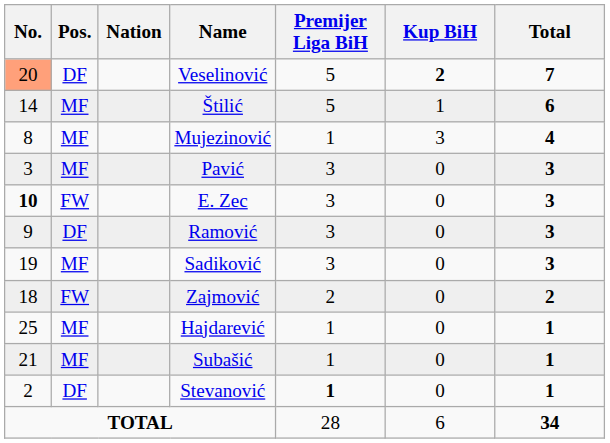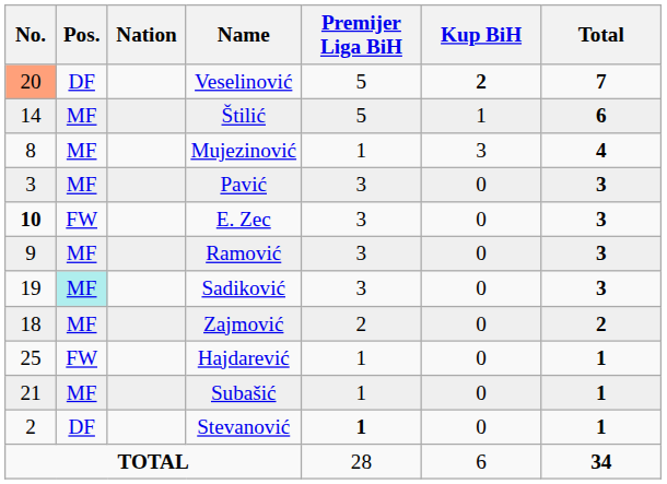Ramović | Pos.: DF -> MF
Sadiković | Pos.: no background -> paleturquoise background
Zajmović | Pos.: FW -> MF
Hajdarević | Pos.: MF -> FW
